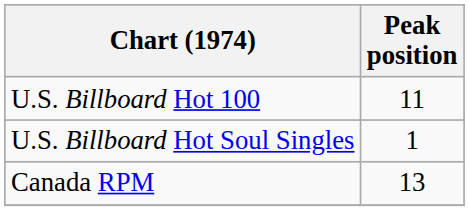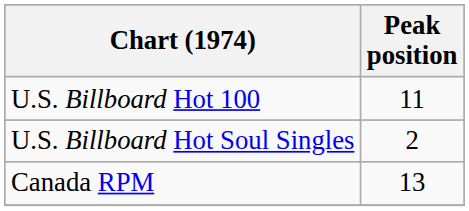U.S. Billboard Hot Soul Singles | Peak position: 1 -> 2
